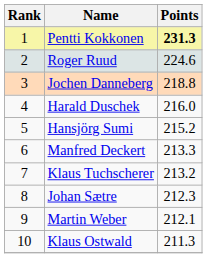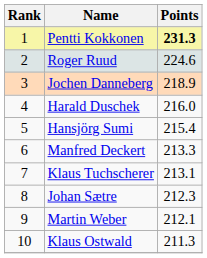Jochen Danneberg | Points: 218.8 -> 218.9
Hansjörg Sumi | Points: 215.2 -> 215.4
Klaus Tuchscherer | Points: 213.2 -> 213.1
